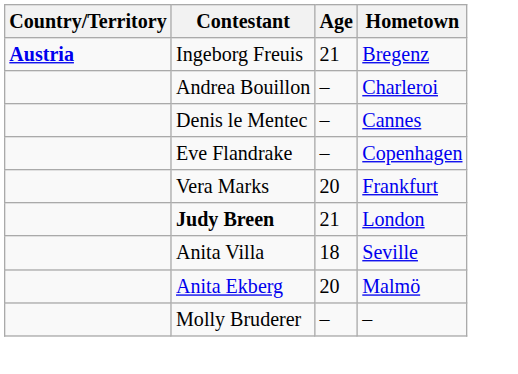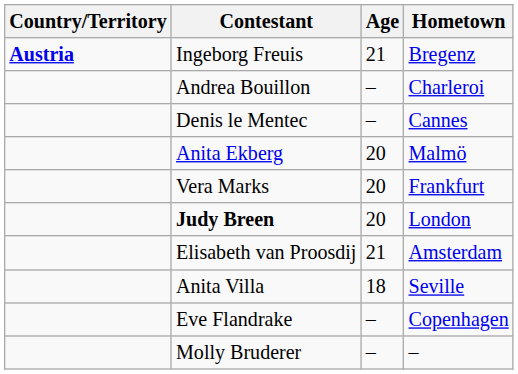rows swapped: Eve Flandrake <-> Anita Ekberg
Judy Breen | Age: 21 -> 20
+ row: Elisabeth van Proosdij | 21 | Amsterdam
